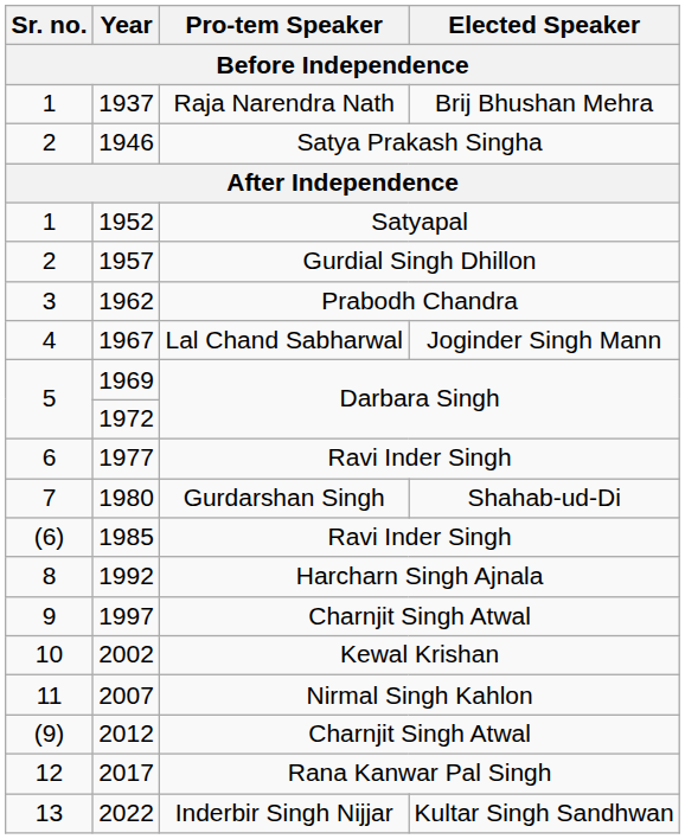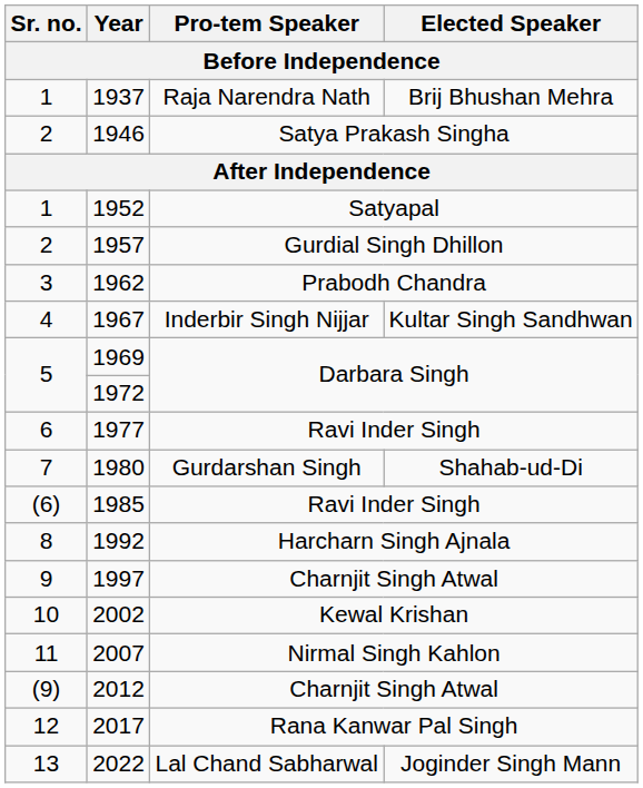1967 | Pro-tem Speaker / Before Independence: Lal Chand Sabharwal -> Inderbir Singh Nijjar
1967 | Elected Speaker / Before Independence: Joginder Singh Mann -> Kultar Singh Sandhwan
2022 | Pro-tem Speaker / Before Independence: Inderbir Singh Nijjar -> Lal Chand Sabharwal
2022 | Elected Speaker / Before Independence: Kultar Singh Sandhwan -> Joginder Singh Mann
